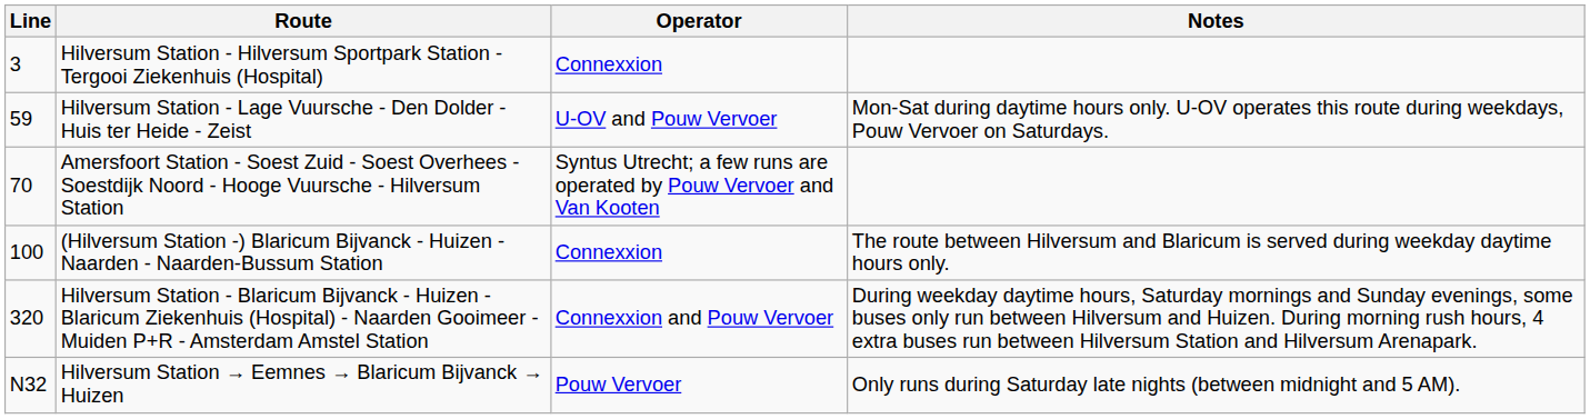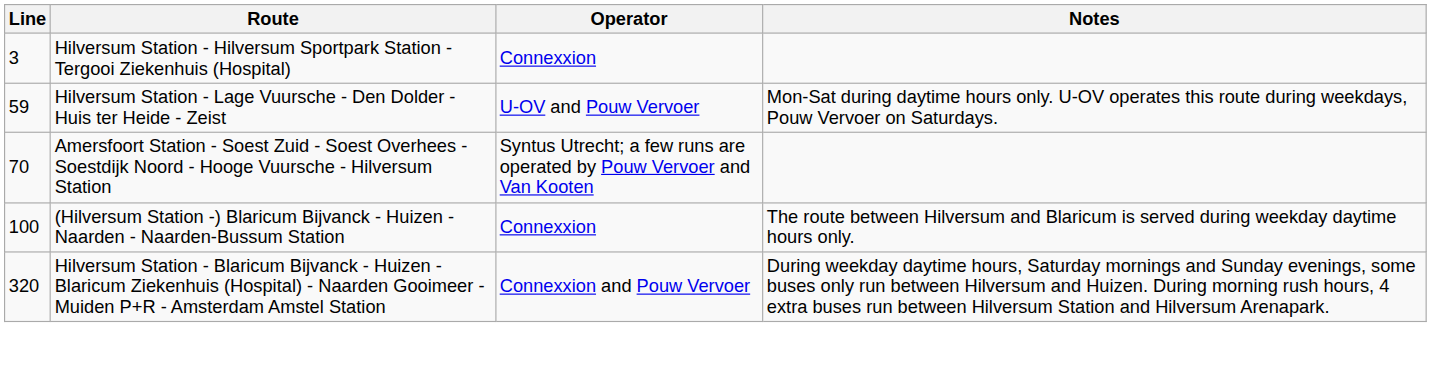- row: N32 | Hilversum Station → Eemnes → Blaricum Bijvanck → Huizen | Pouw Vervoer | Only runs during Saturday late nights (between midnight and 5 AM).
